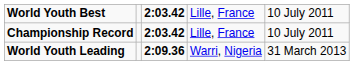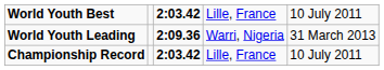rows swapped: Championship Record <-> World Youth Leading
